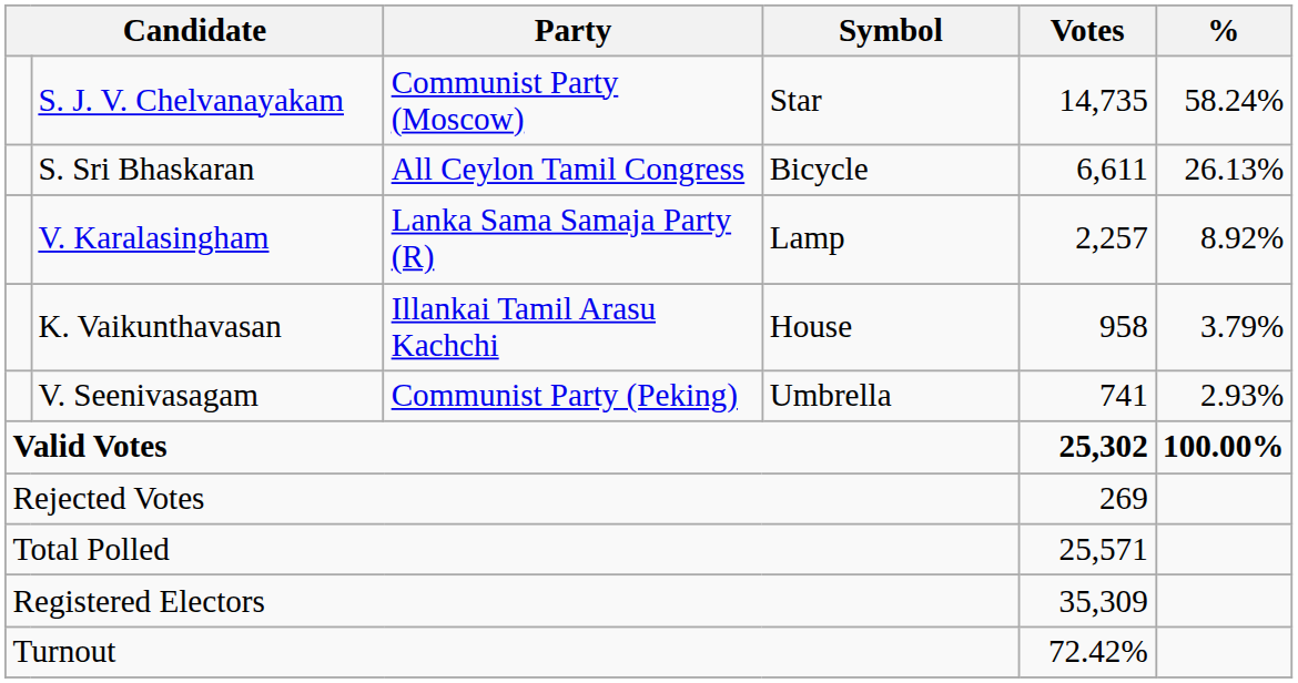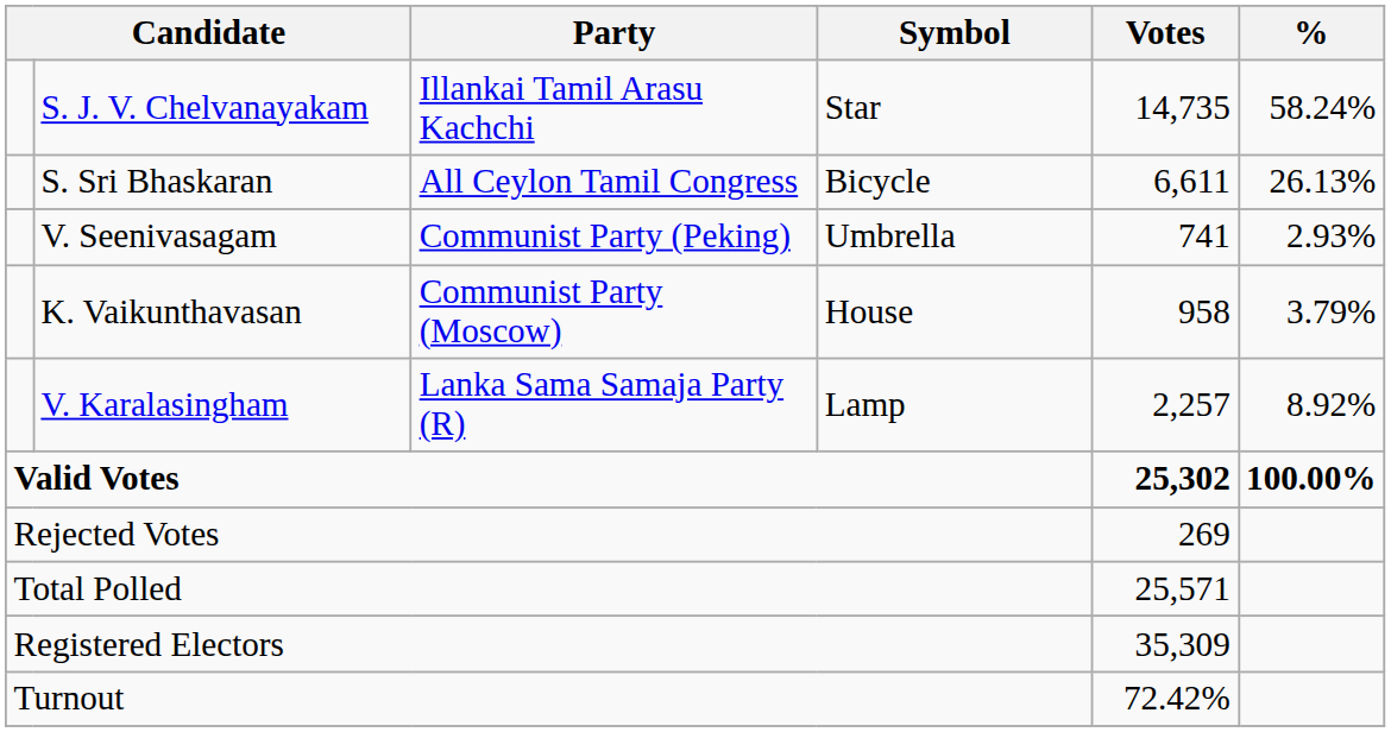S. J. V. Chelvanayakam | Party: Communist Party (Moscow) -> Illankai Tamil Arasu Kachchi
rows swapped: V. Karalasingham <-> V. Seenivasagam
K. Vaikunthavasan | Party: Illankai Tamil Arasu Kachchi -> Communist Party (Moscow)
